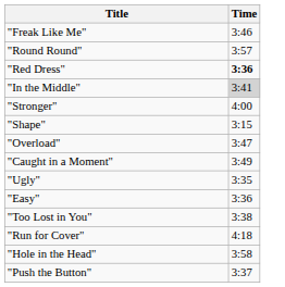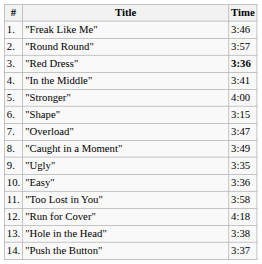+ column: # | 1. | 2. | 3. | 4. | 5. | 6. | 7. | 8. | 9. | 10. | 11. | 12. | 13. | 14.
"In the Middle" | Time: lightgrey background -> no background
"Too Lost in You" | Time: 3:38 -> 3:58
"Hole in the Head" | Time: 3:58 -> 3:38
